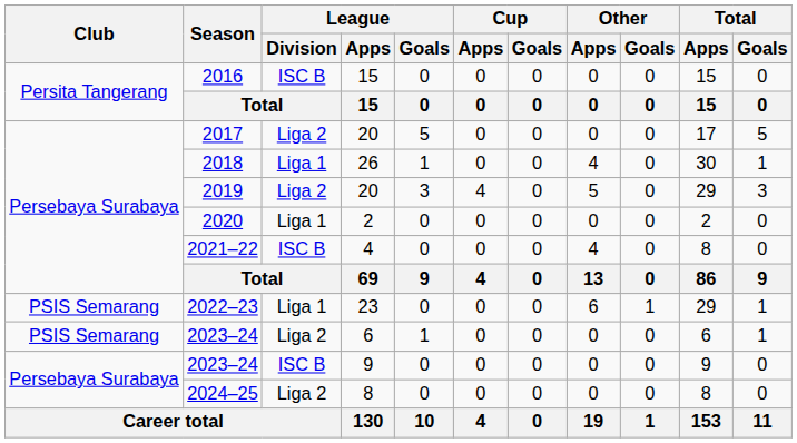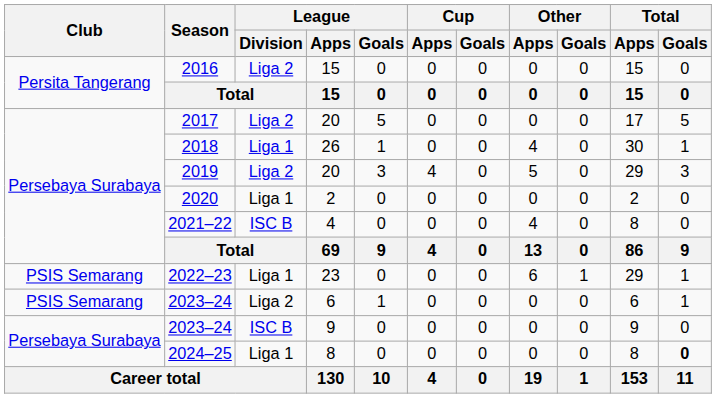2016 | League / Division: ISC B -> Liga 2
2024–25 | League / Division: Liga 2 -> Liga 1
2024–25 | Total / Goals: normal -> bold
